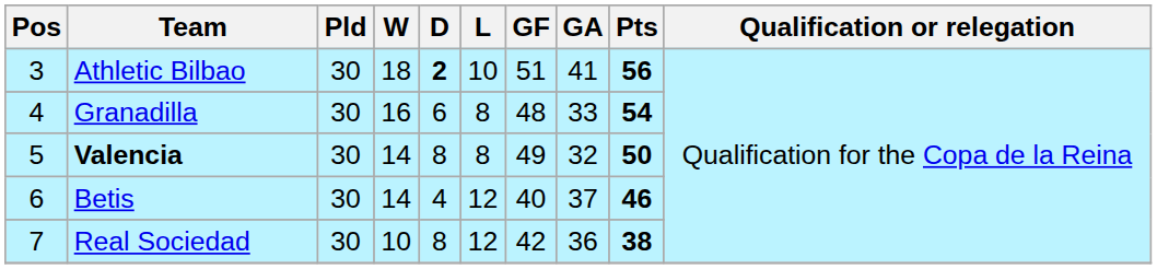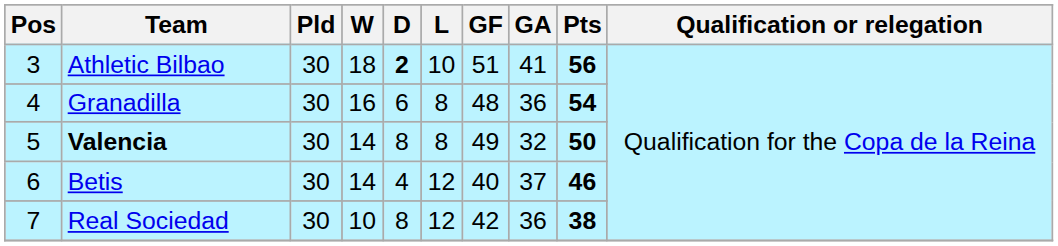Granadilla | GA: 33 -> 36
